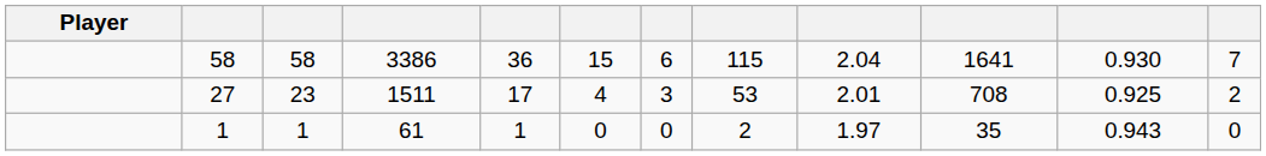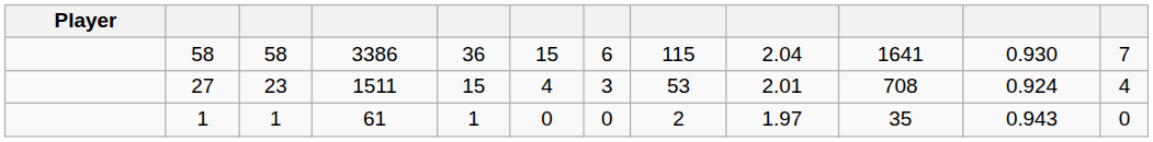27 | column 5: 17 -> 15
27 | column 11: 0.925 -> 0.924
27 | column 12: 2 -> 4
